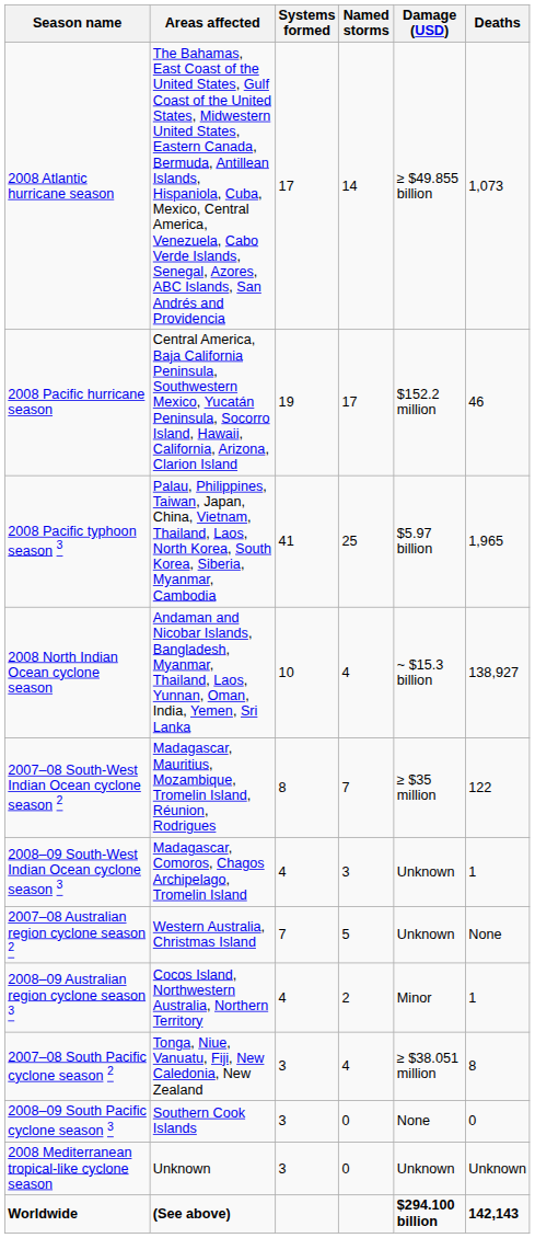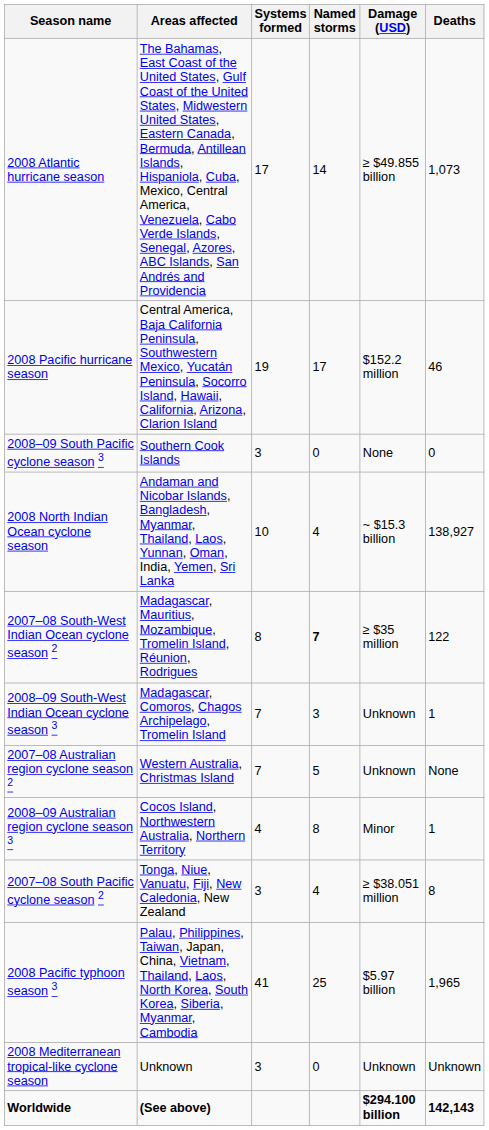rows swapped: 2008 Pacific typhoon season 3 <-> 2008–09 South Pacific cyclone season 3
2007–08 South-West Indian Ocean cyclone season 2 | Named storms: normal -> bold
2008–09 South-West Indian Ocean cyclone season 3 | Systems formed: 4 -> 7
2008–09 Australian region cyclone season 3 | Named storms: 2 -> 8
